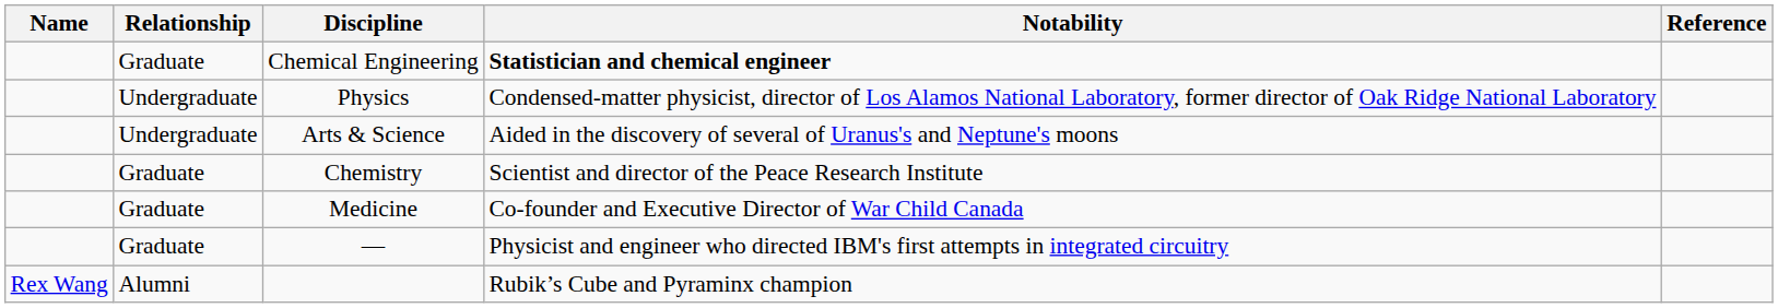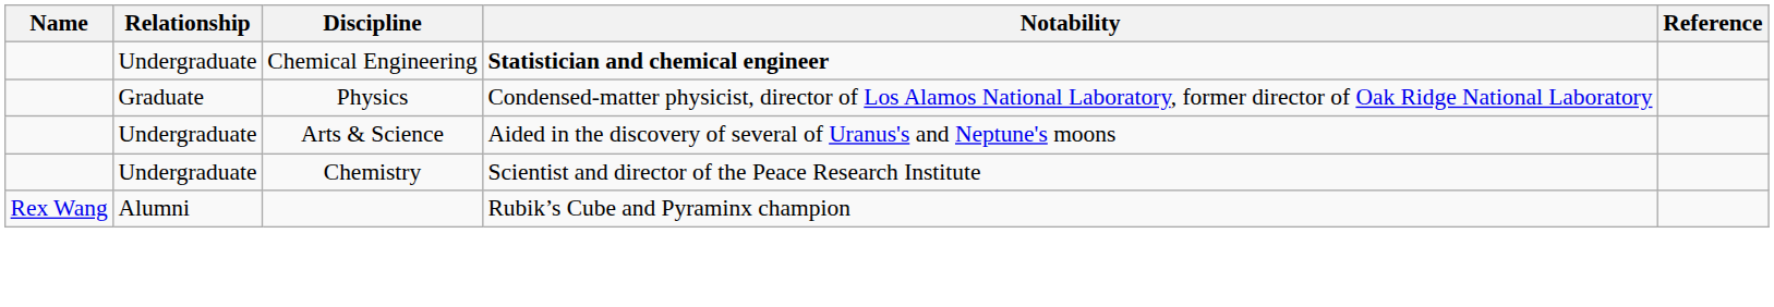Chemical Engineering | Relationship: Graduate -> Undergraduate
Physics | Relationship: Undergraduate -> Graduate
Chemistry | Relationship: Graduate -> Undergraduate
- row: Graduate | Medicine | Co-founder and Executive Director of War Child Canada
- row: Graduate | — | Physicist and engineer who directed IBM's first attempts in integrated circuitry
